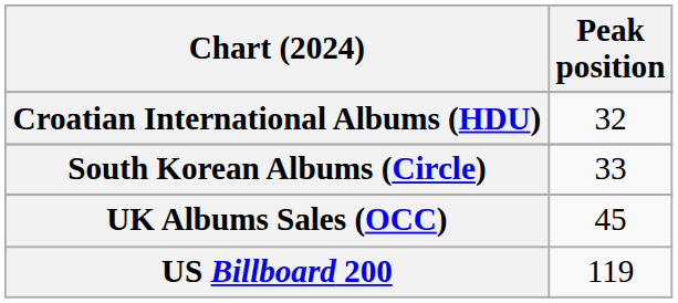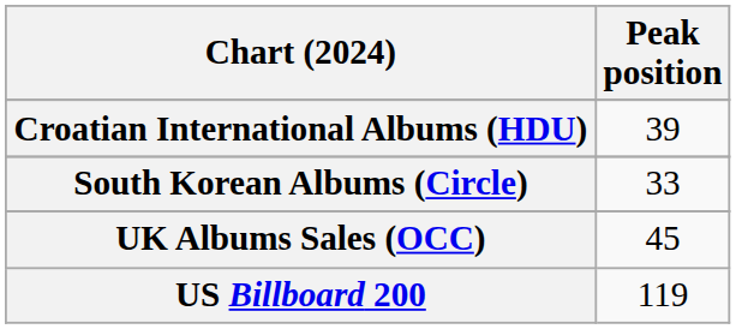Croatian International Albums (HDU) | Peak position: 32 -> 39
